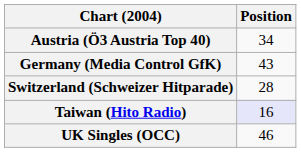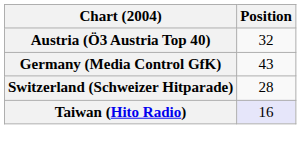Austria (Ö3 Austria Top 40) | Position: 34 -> 32
- row: UK Singles (OCC) | 46
